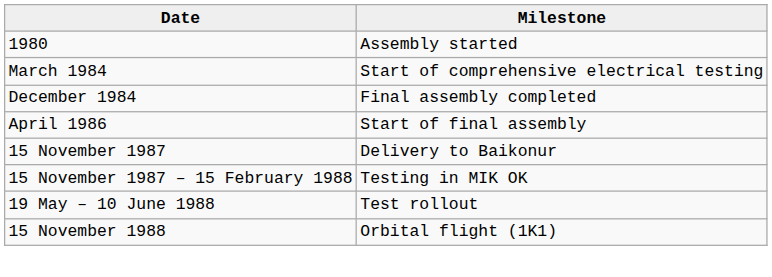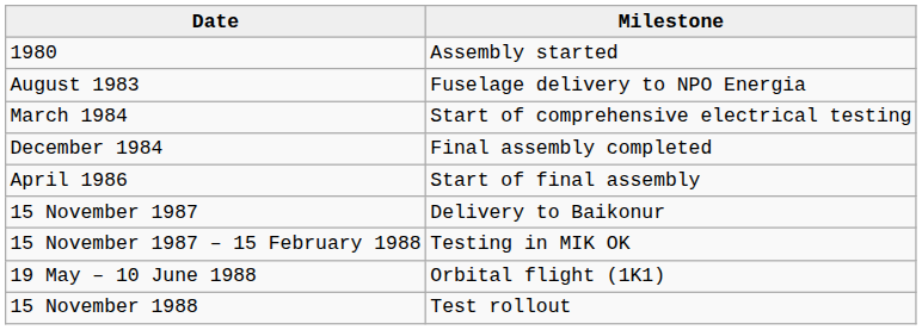+ row: August 1983 | Fuselage delivery to NPO Energia
19 May – 10 June 1988 | Milestone: Test rollout -> Orbital flight (1K1)
15 November 1988 | Milestone: Orbital flight (1K1) -> Test rollout
